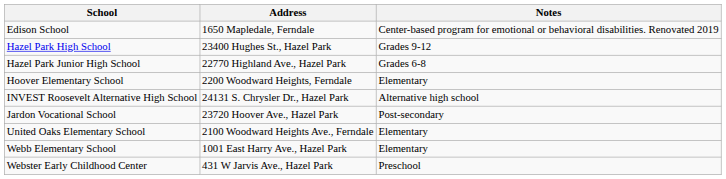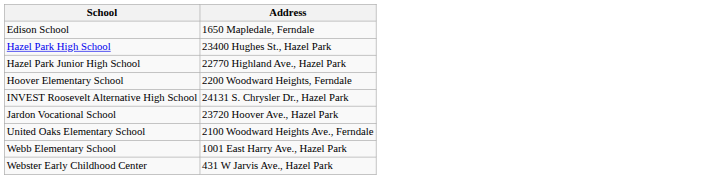- column: Notes | Center-based program for emotional or behavioral disabilities. Renovated 2019 | Grades 9-12 | Grades 6-8 | Elementary | Alternative high school | Post-secondary | Elementary | Elementary | Preschool
